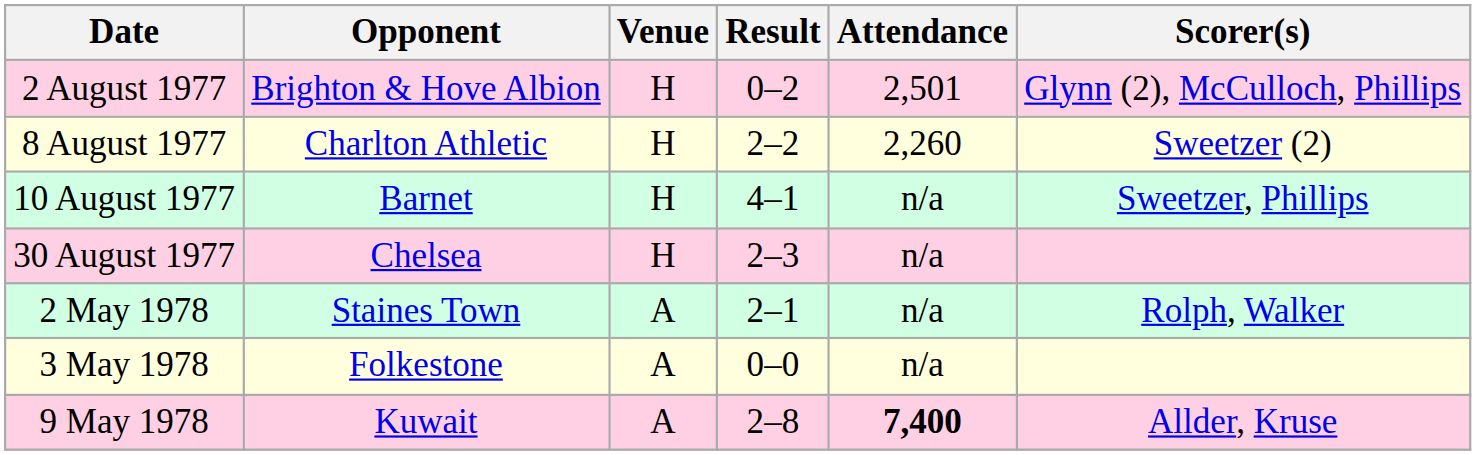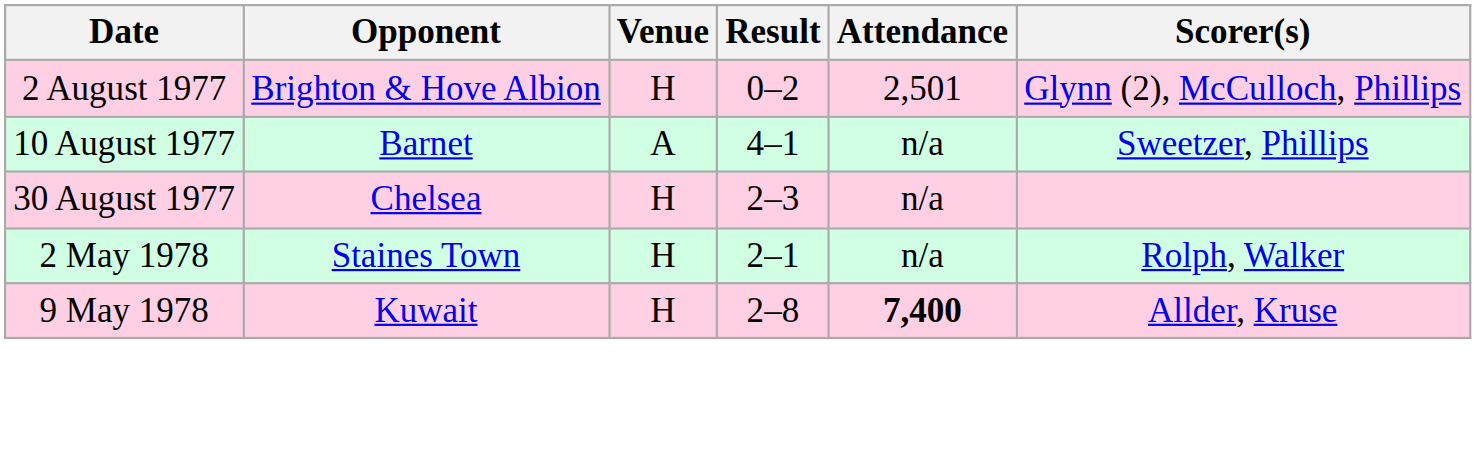- row: 8 August 1977 | Charlton Athletic | H | 2–2 | 2,260 | Sweetzer (2)
10 August 1977 | Venue: H -> A
2 May 1978 | Venue: A -> H
- row: 3 May 1978 | Folkestone | A | 0–0 | n/a
9 May 1978 | Venue: A -> H
